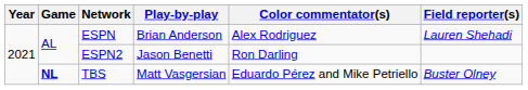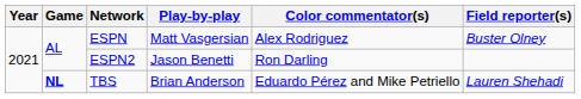ESPN | Play-by-play: Brian Anderson -> Matt Vasgersian
ESPN | Field reporter(s): Lauren Shehadi -> Buster Olney
TBS | Play-by-play: Matt Vasgersian -> Brian Anderson
TBS | Field reporter(s): Buster Olney -> Lauren Shehadi
